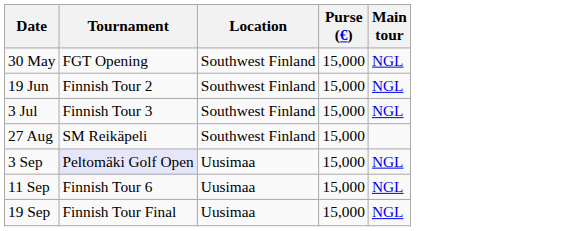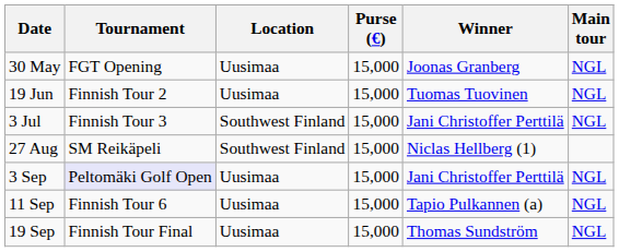+ column: Winner | Joonas Granberg | Tuomas Tuovinen | Jani Christoffer Perttilä | Niclas Hellberg (1) | Jani Christoffer Perttilä | Tapio Pulkannen (a) | Thomas Sundström
30 May | Location: Southwest Finland -> Uusimaa
19 Jun | Location: Southwest Finland -> Uusimaa
